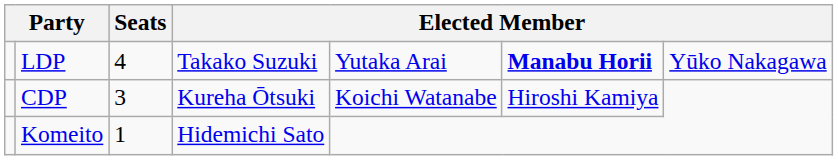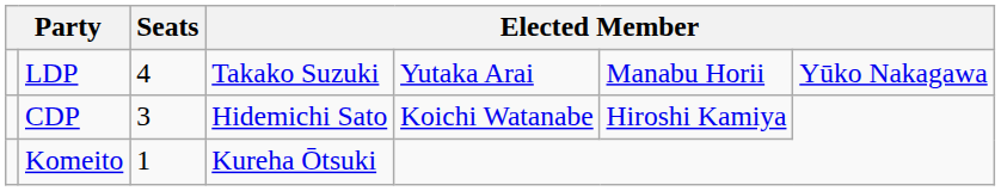LDP | column 6: bold -> normal
CDP | column 4: Kureha Ōtsuki -> Hidemichi Sato
Komeito | column 4: Hidemichi Sato -> Kureha Ōtsuki
